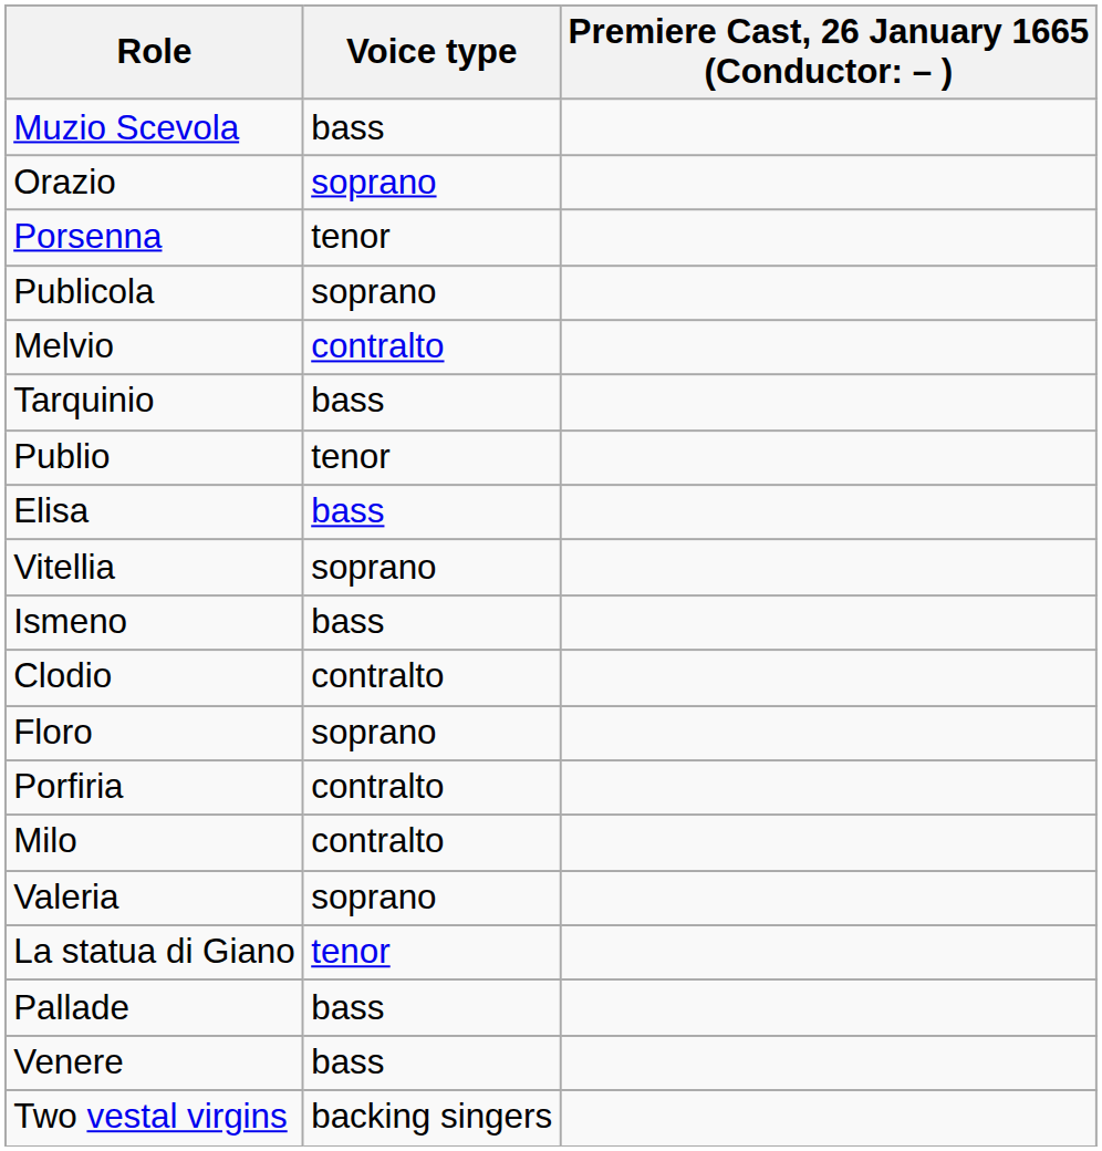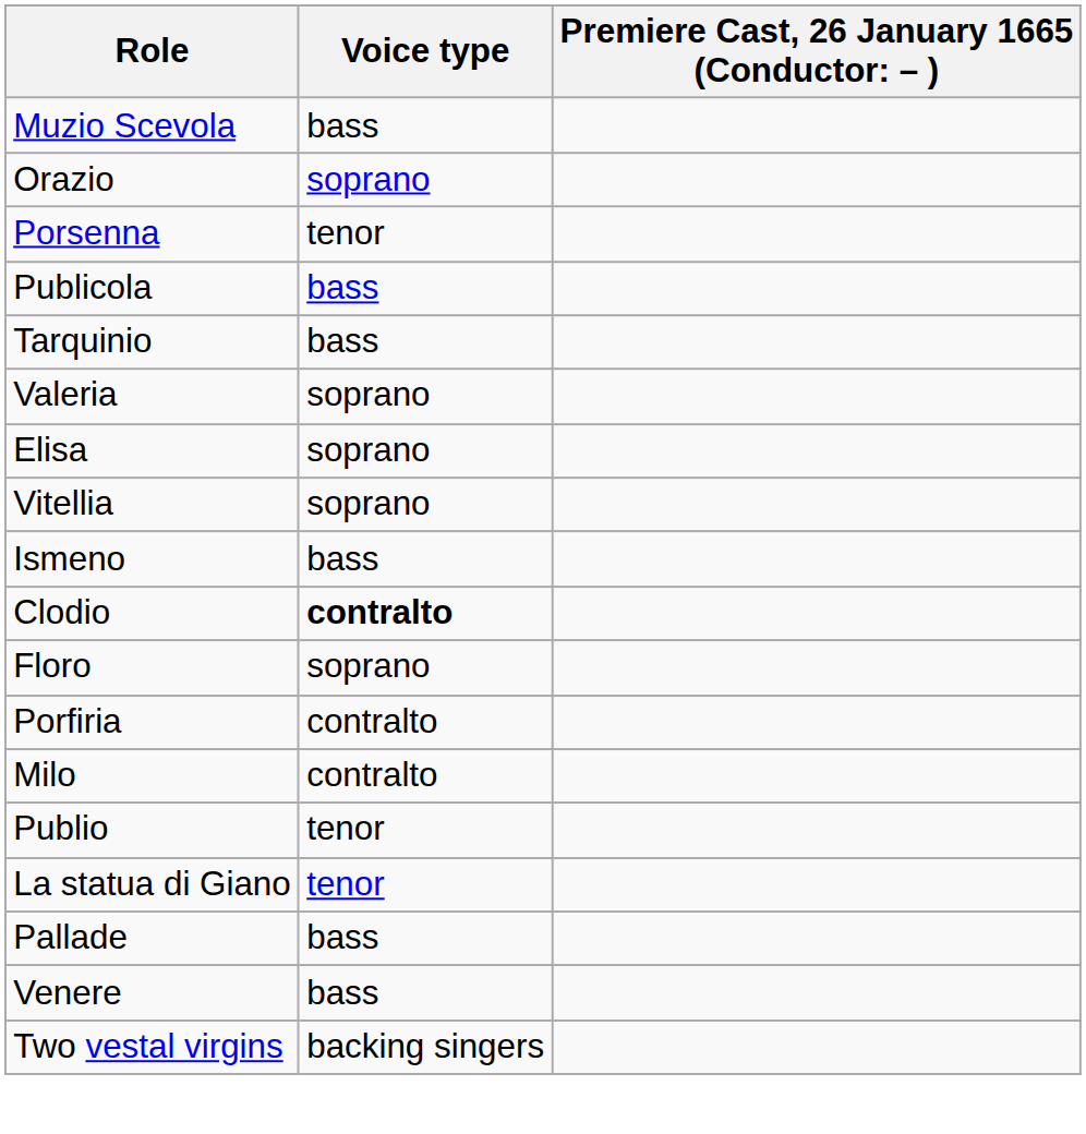Publicola | Voice type: soprano -> bass
- row: Melvio | contralto
rows swapped: Valeria <-> Publio
Elisa | Voice type: bass -> soprano
Clodio | Voice type: normal -> bold
